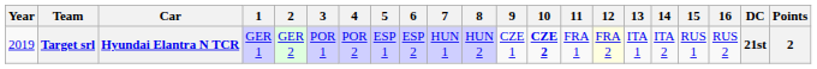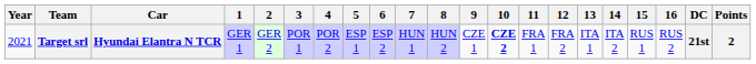Target srl | Year: 2019 -> 2021
Target srl | 12: lightyellow background -> no background
